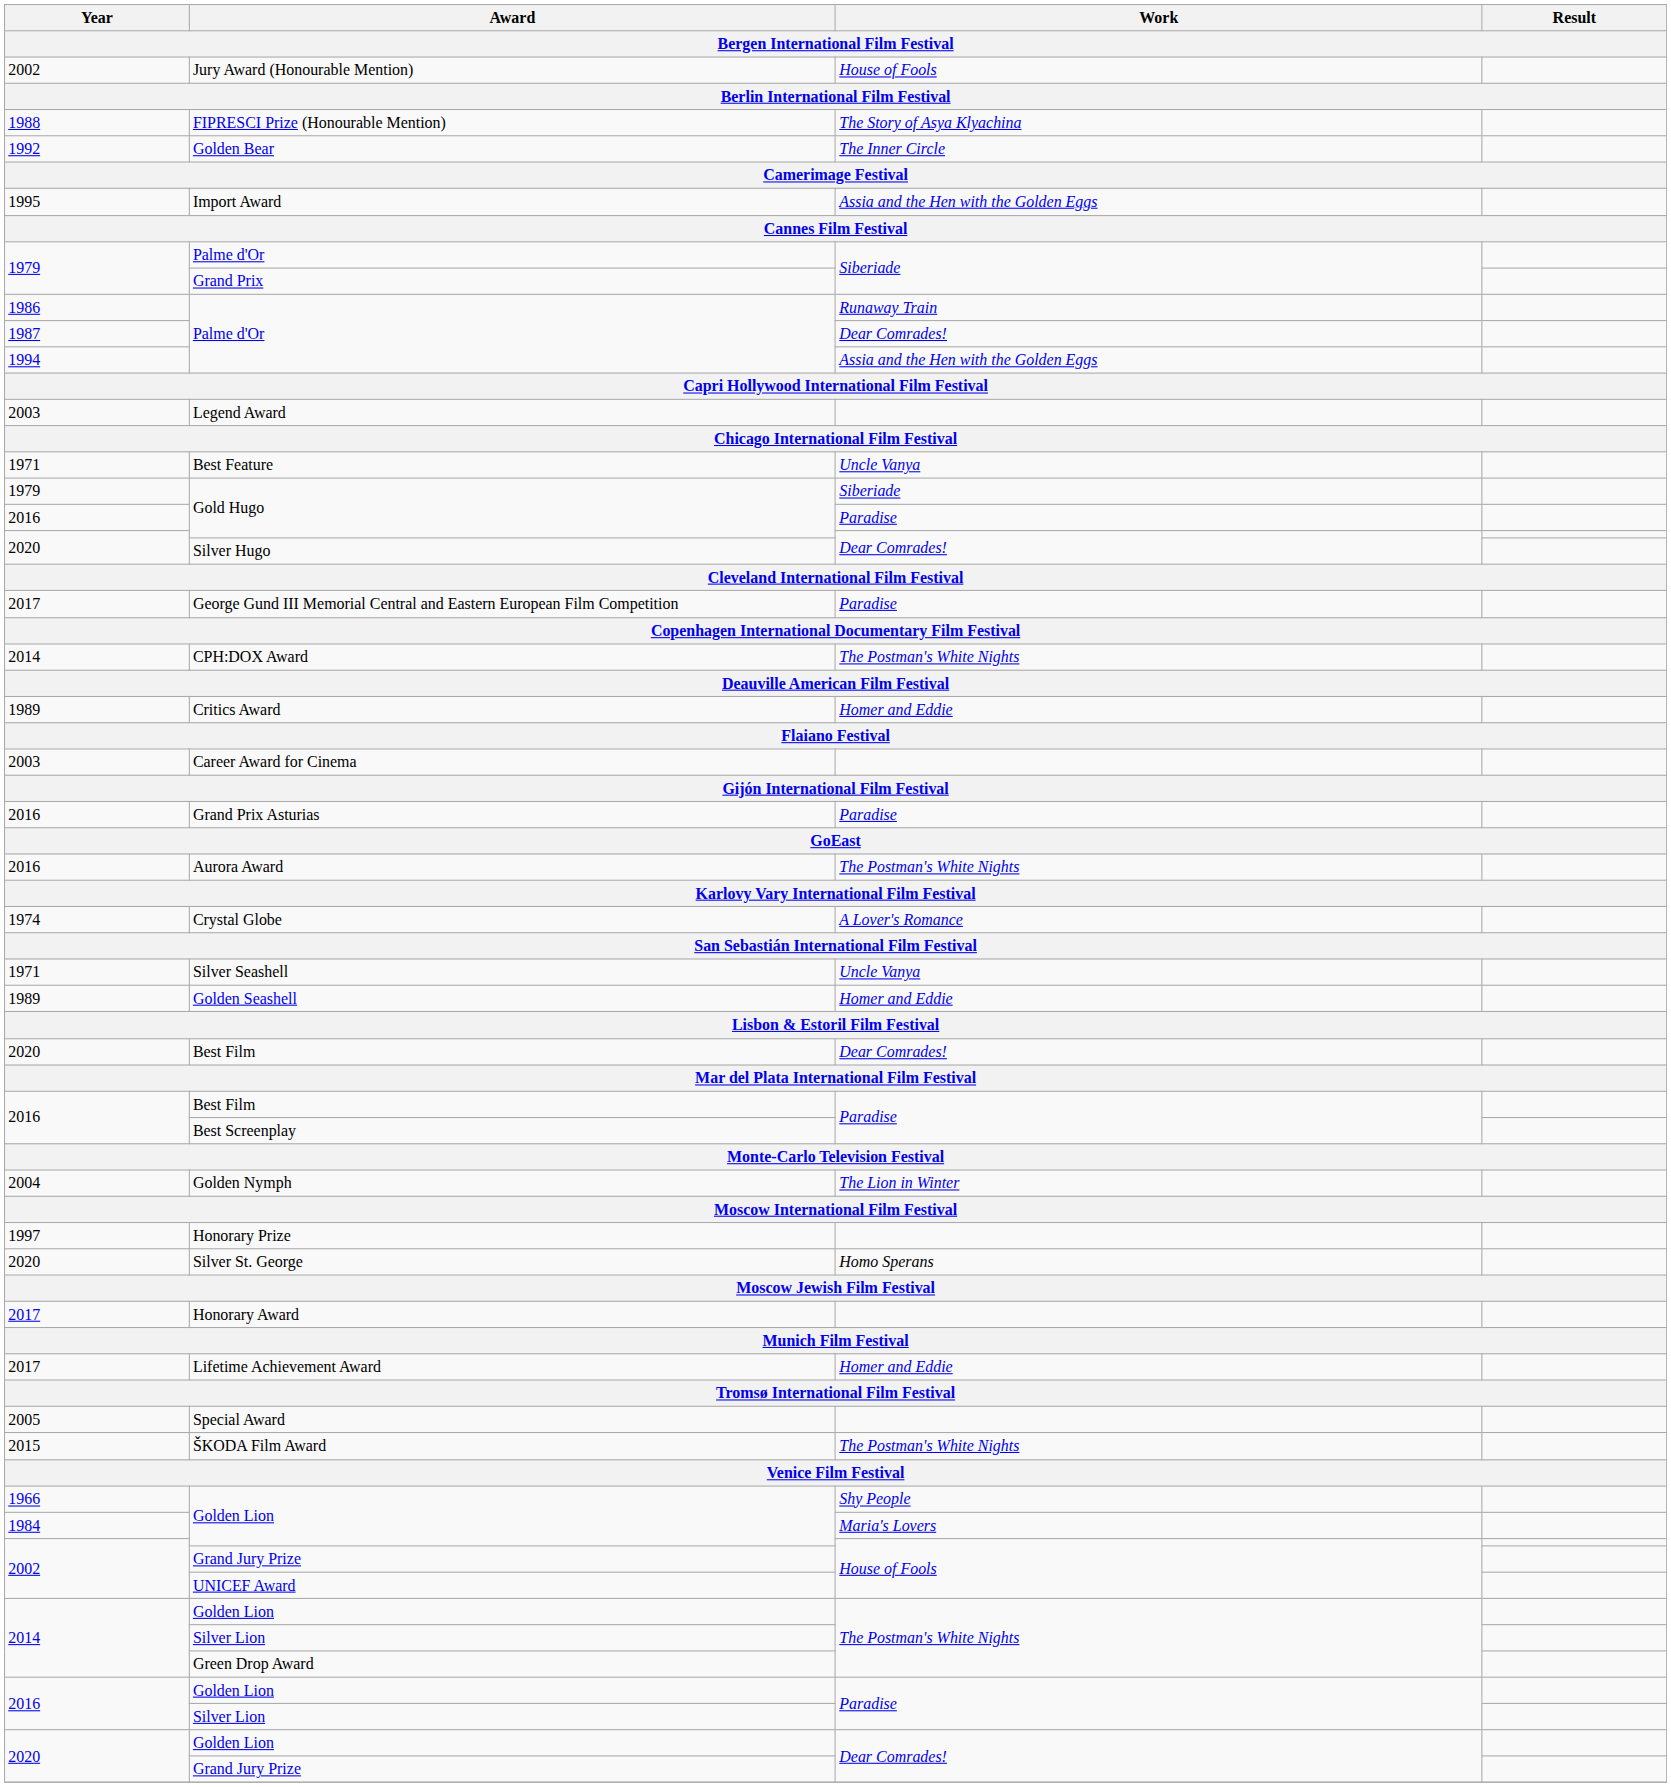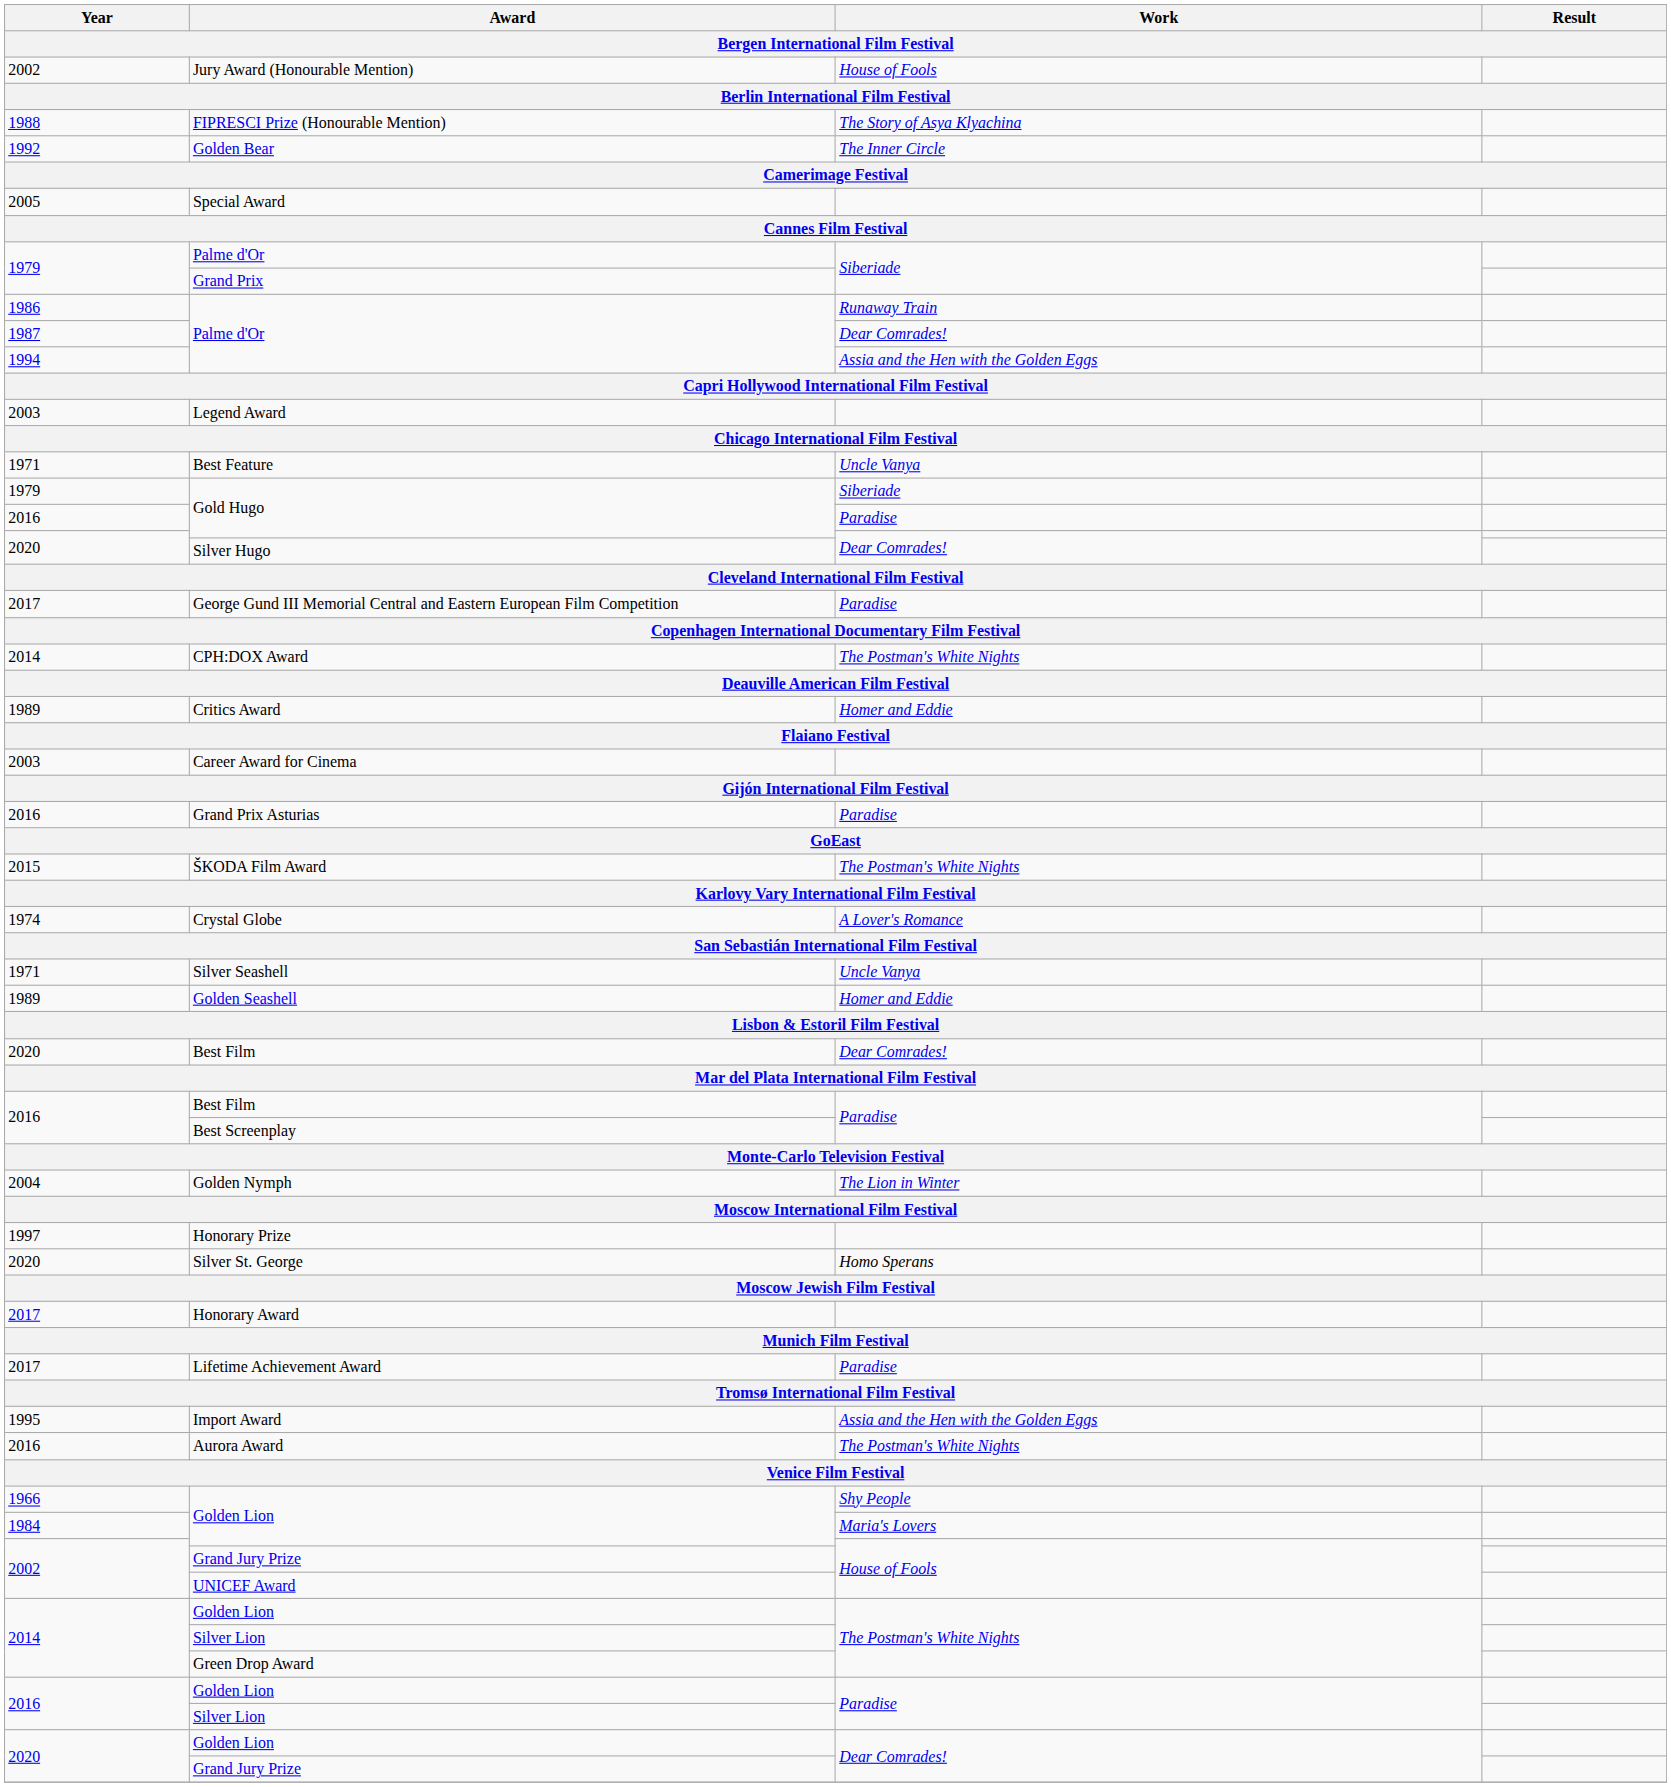rows swapped: Special Award <-> Import Award
rows swapped: ŠKODA Film Award <-> Aurora Award
Lifetime Achievement Award | Work: Homer and Eddie -> Paradise
